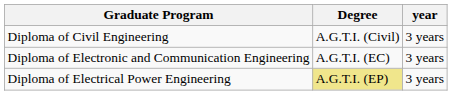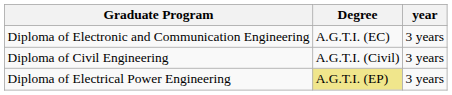rows swapped: Diploma of Civil Engineering <-> Diploma of Electronic and Communication Engineering
